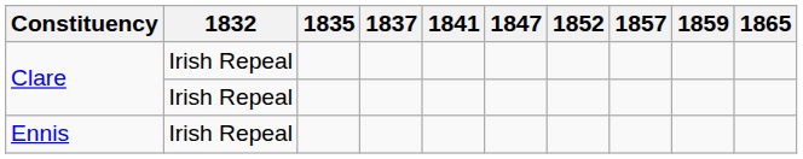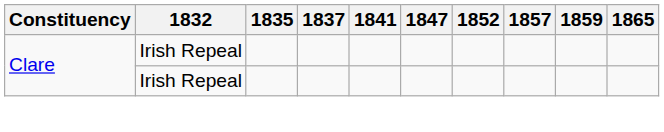- row: Ennis | Irish Repeal
